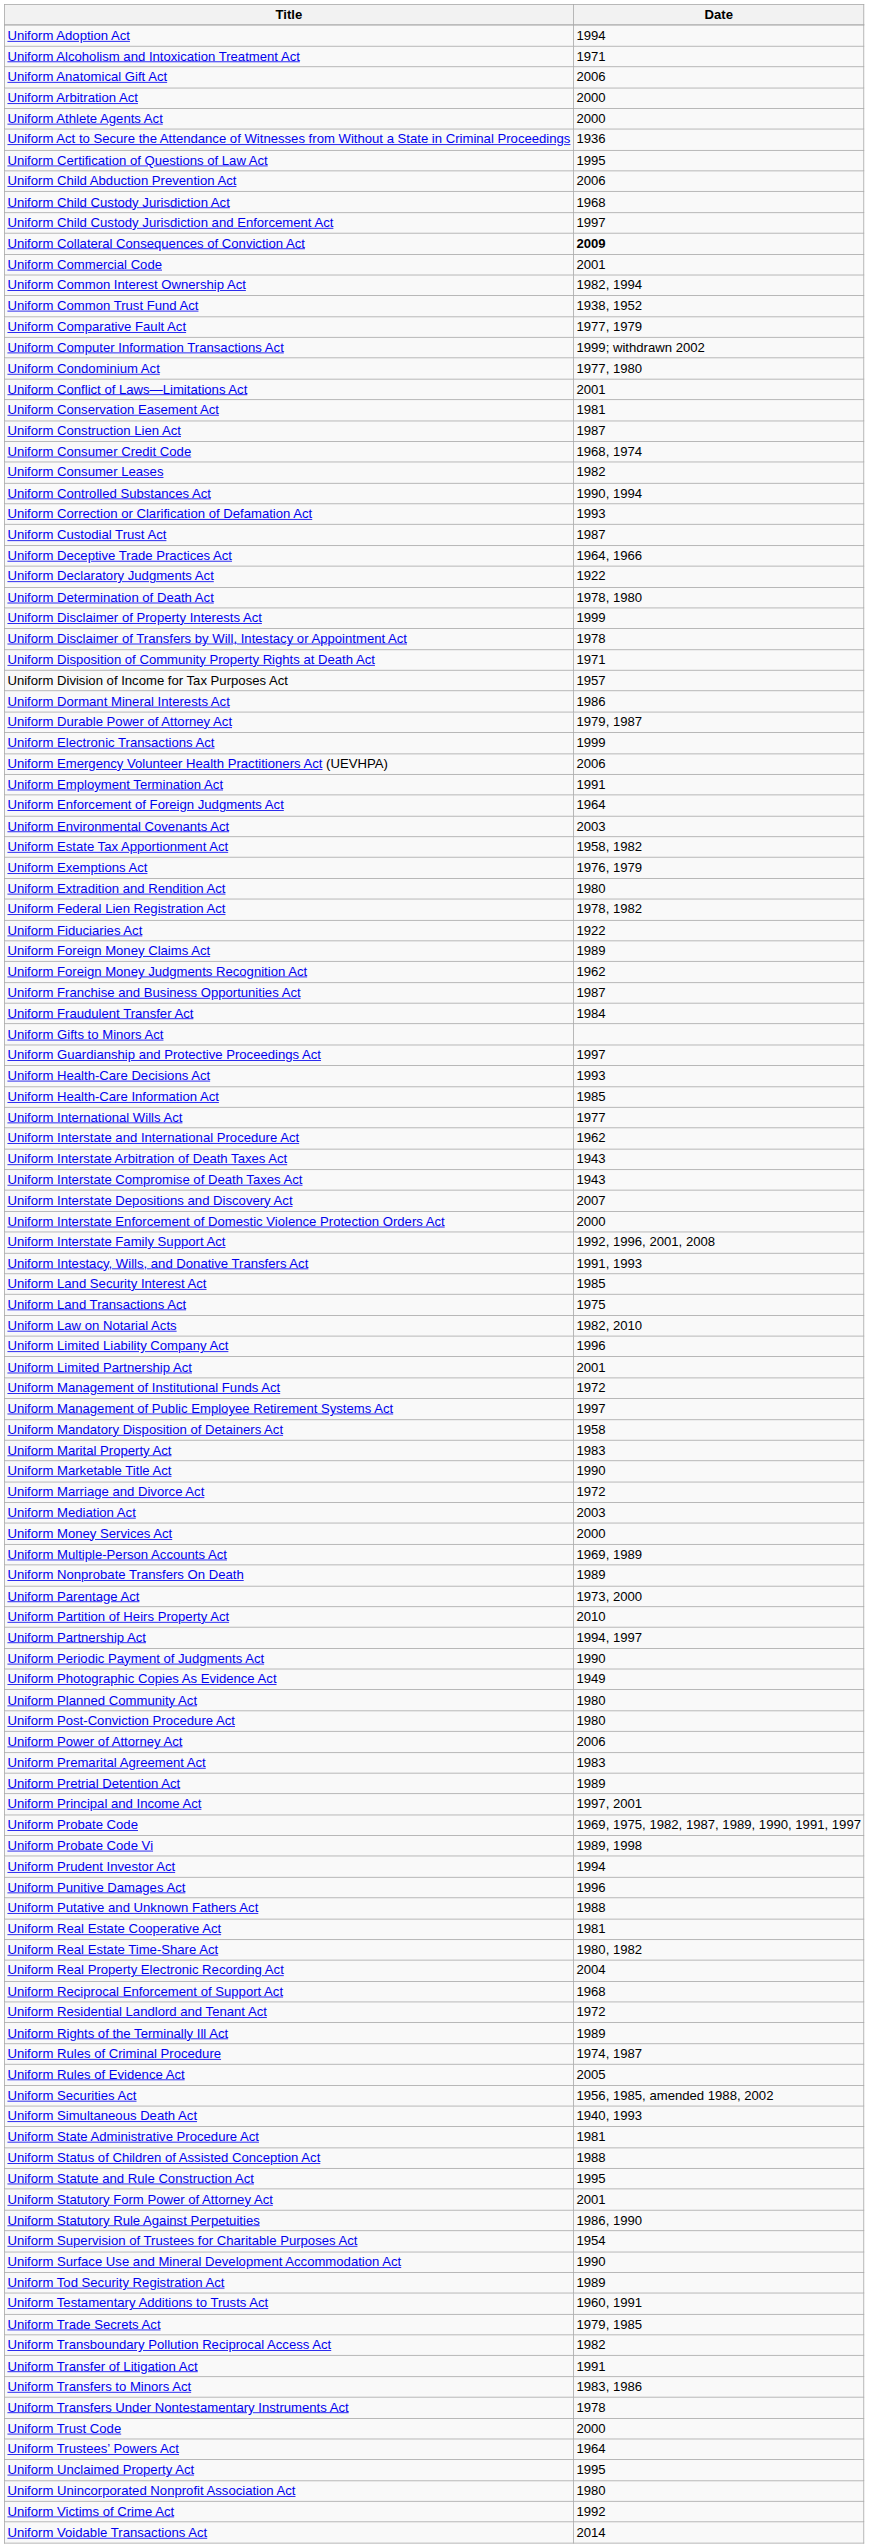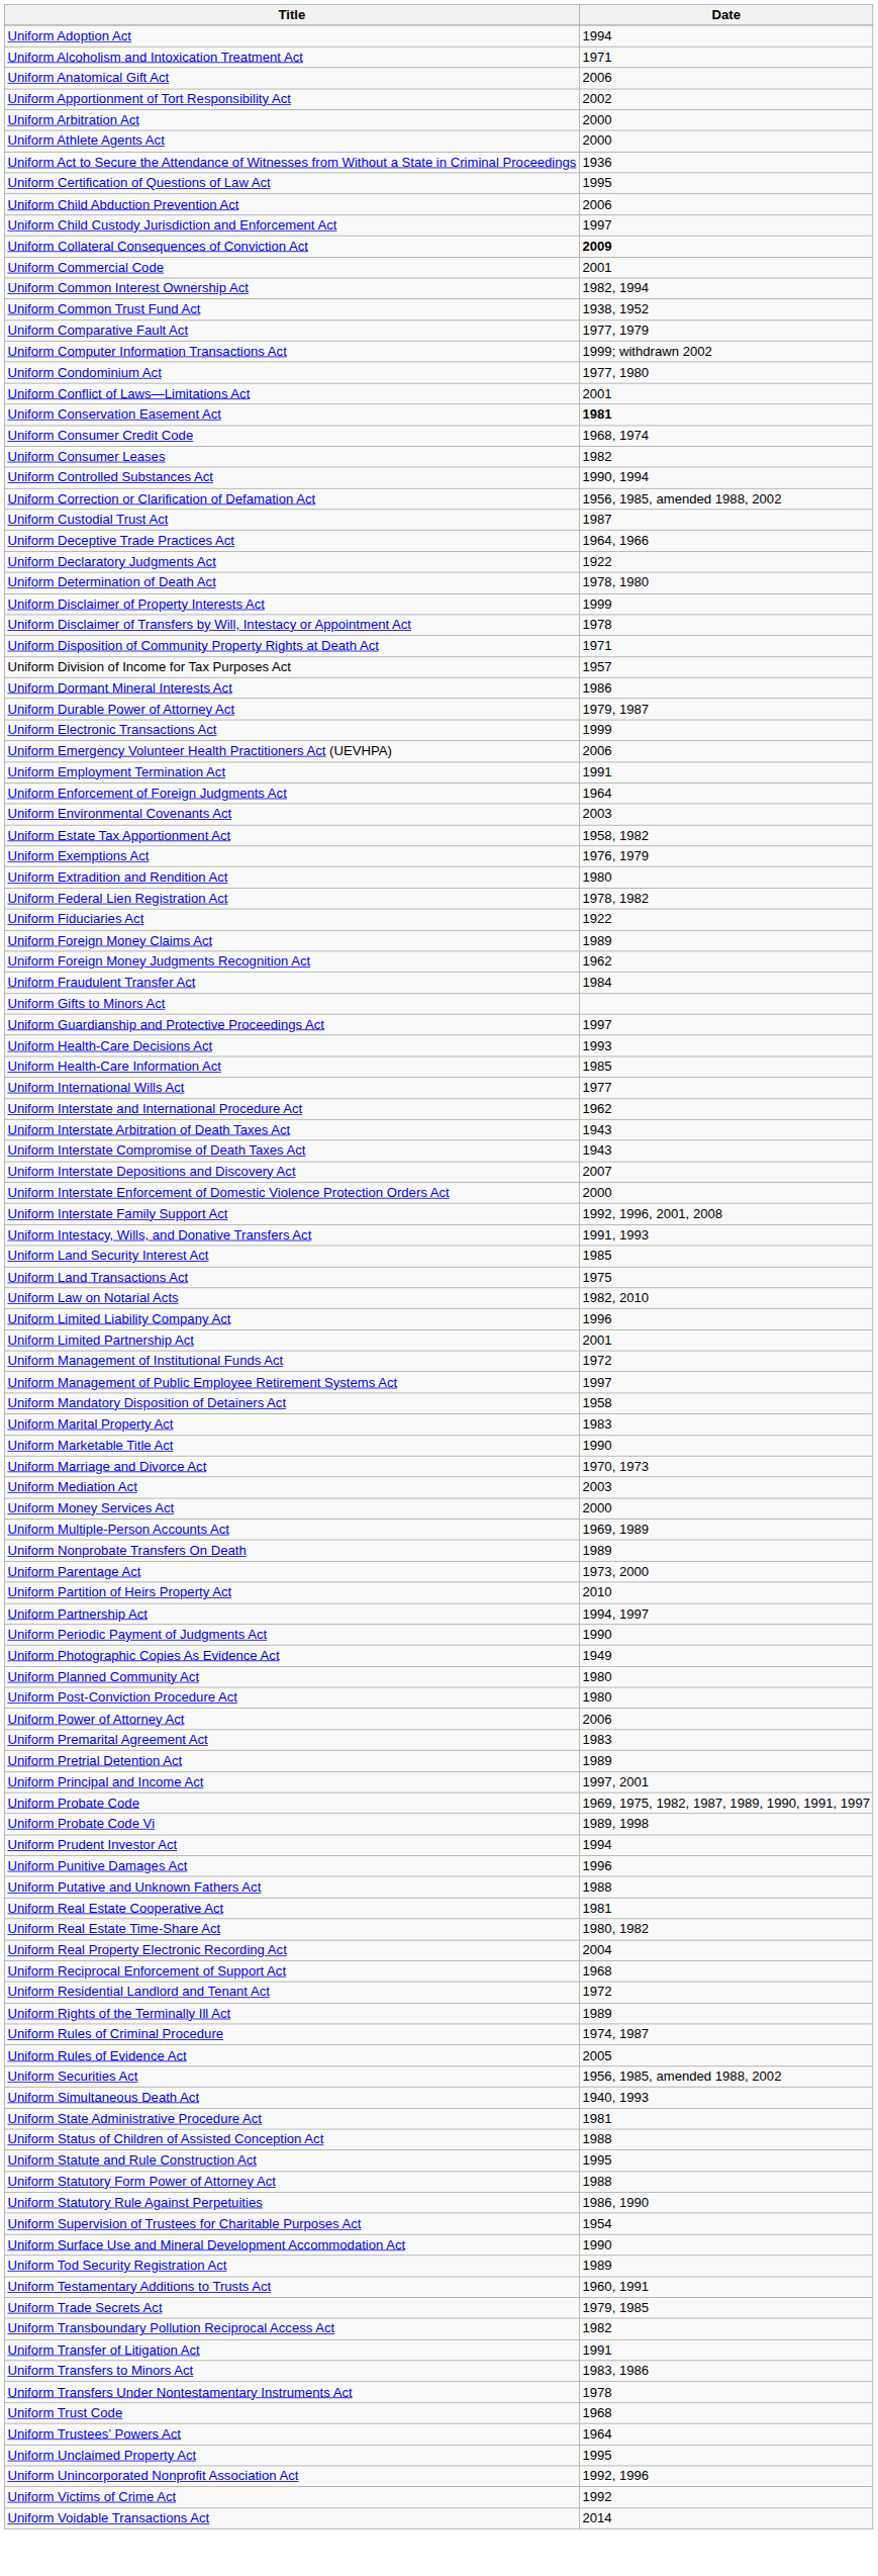+ row: Uniform Apportionment of Tort Responsibility Act | 2002
- row: Uniform Child Custody Jurisdiction Act | 1968
Uniform Conservation Easement Act | Date: normal -> bold
- row: Uniform Construction Lien Act | 1987
Uniform Correction or Clarification of Defamation Act | Date: 1993 -> 1956, 1985, amended 1988, 2002
- row: Uniform Franchise and Business Opportunities Act | 1987
Uniform Marriage and Divorce Act | Date: 1972 -> 1970, 1973
Uniform Statutory Form Power of Attorney Act | Date: 2001 -> 1988
Uniform Trust Code | Date: 2000 -> 1968
Uniform Unincorporated Nonprofit Association Act | Date: 1980 -> 1992, 1996
